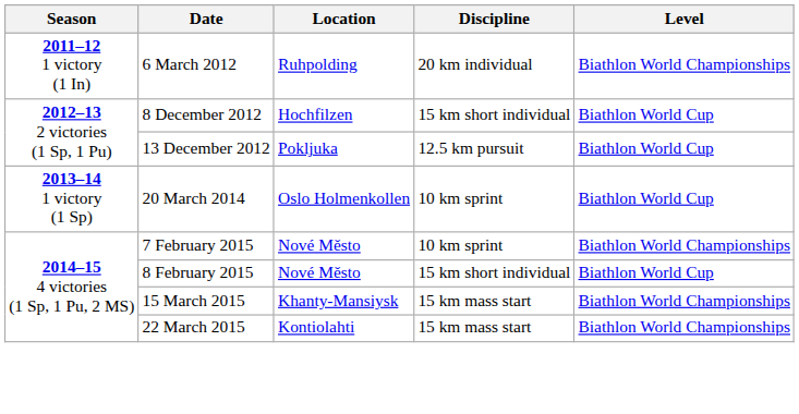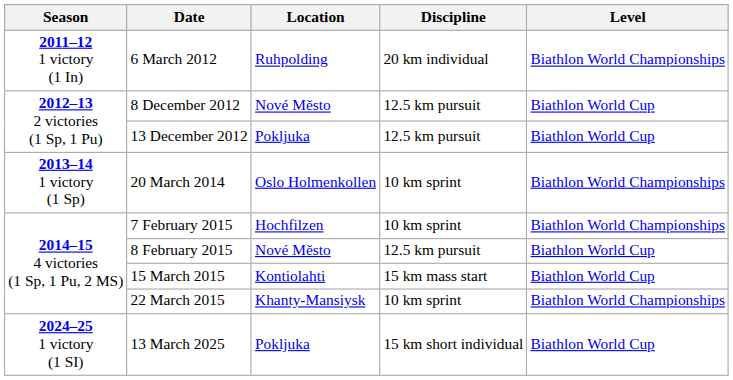8 December 2012 | Location: Hochfilzen -> Nové Město
8 December 2012 | Discipline: 15 km short individual -> 12.5 km pursuit
20 March 2014 | Level: Biathlon World Cup -> Biathlon World Championships
7 February 2015 | Location: Nové Město -> Hochfilzen
8 February 2015 | Discipline: 15 km short individual -> 12.5 km pursuit
15 March 2015 | Location: Khanty-Mansiysk -> Kontiolahti
15 March 2015 | Level: Biathlon World Championships -> Biathlon World Cup
22 March 2015 | Location: Kontiolahti -> Khanty-Mansiysk
22 March 2015 | Discipline: 15 km mass start -> 10 km sprint
+ row: 2024–25 1 victory (1 SI) | 13 March 2025 | Pokljuka | 15 km short individual | Biathlon World Cup
